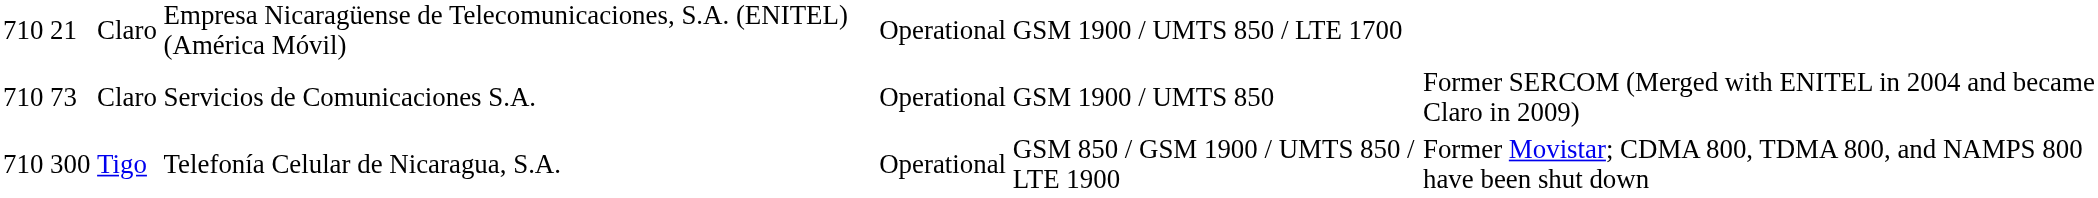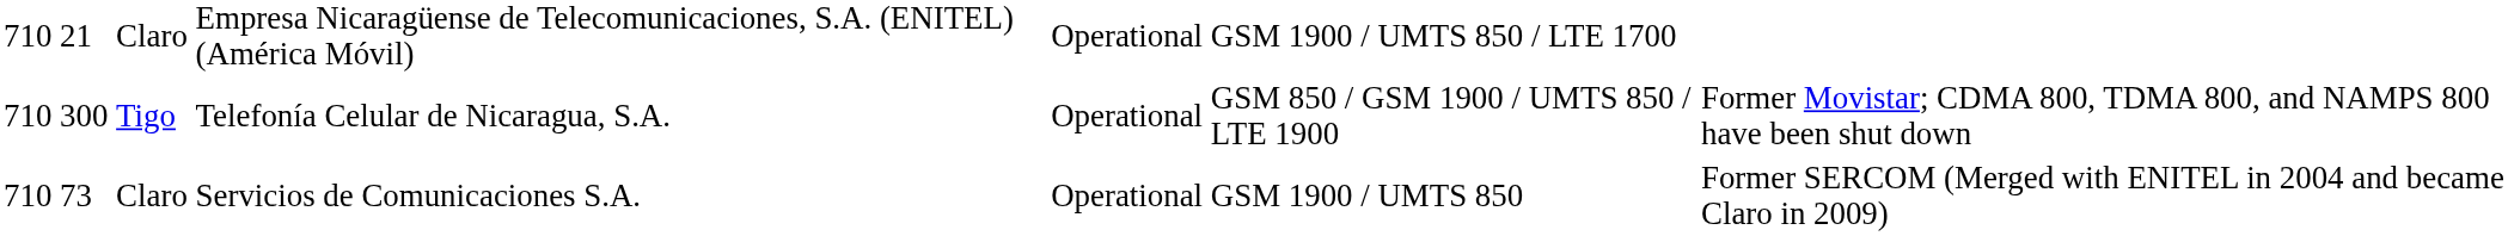rows swapped: Tigo <-> Claro / Servicios de Comunicaciones S.A.
